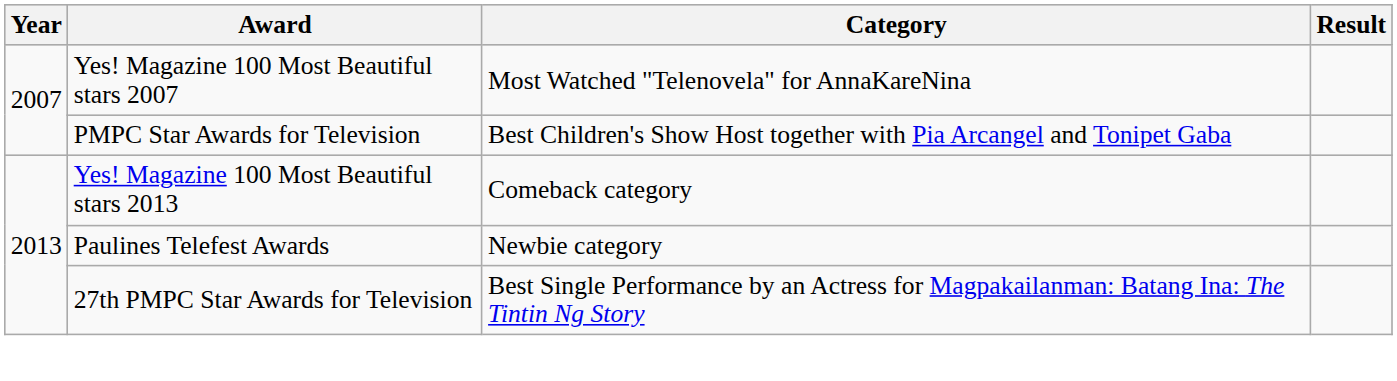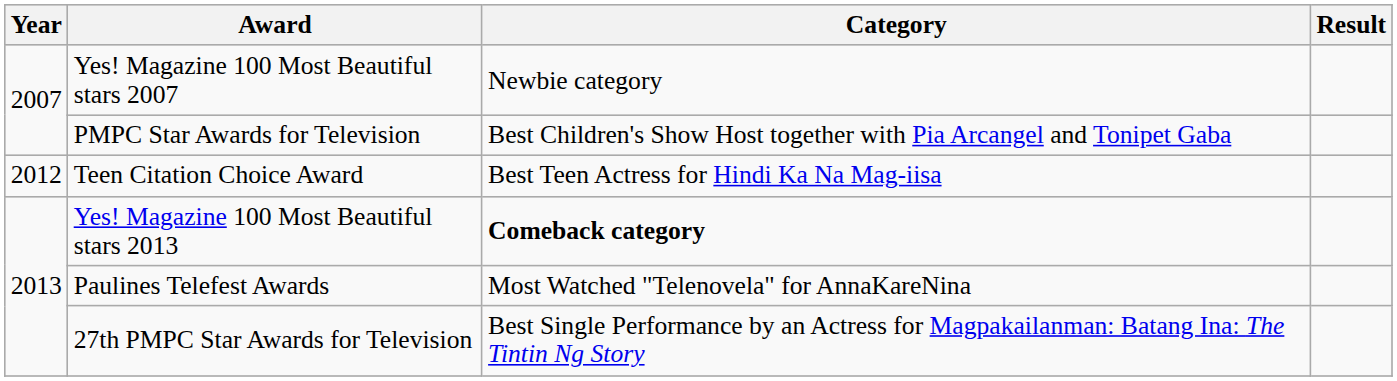Yes! Magazine 100 Most Beautiful stars 2007 | Category: Most Watched "Telenovela" for AnnaKareNina -> Newbie category
+ row: 2012 | Teen Citation Choice Award | Best Teen Actress for Hindi Ka Na Mag-iisa
Yes! Magazine 100 Most Beautiful stars 2013 | Category: normal -> bold
Paulines Telefest Awards | Category: Newbie category -> Most Watched "Telenovela" for AnnaKareNina
